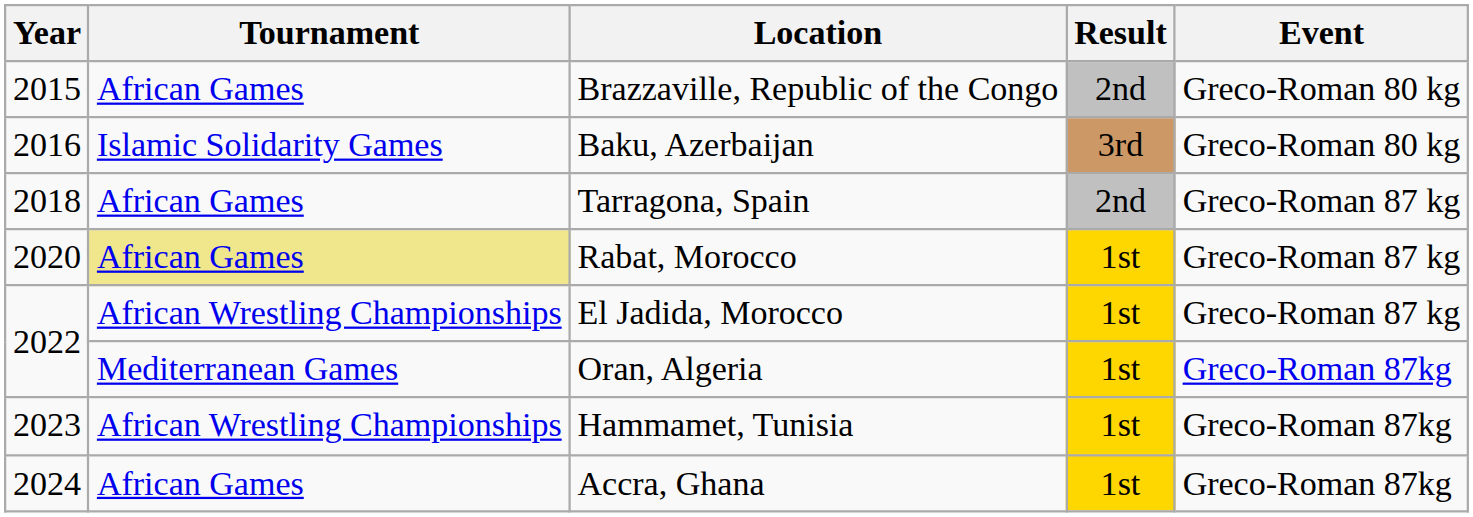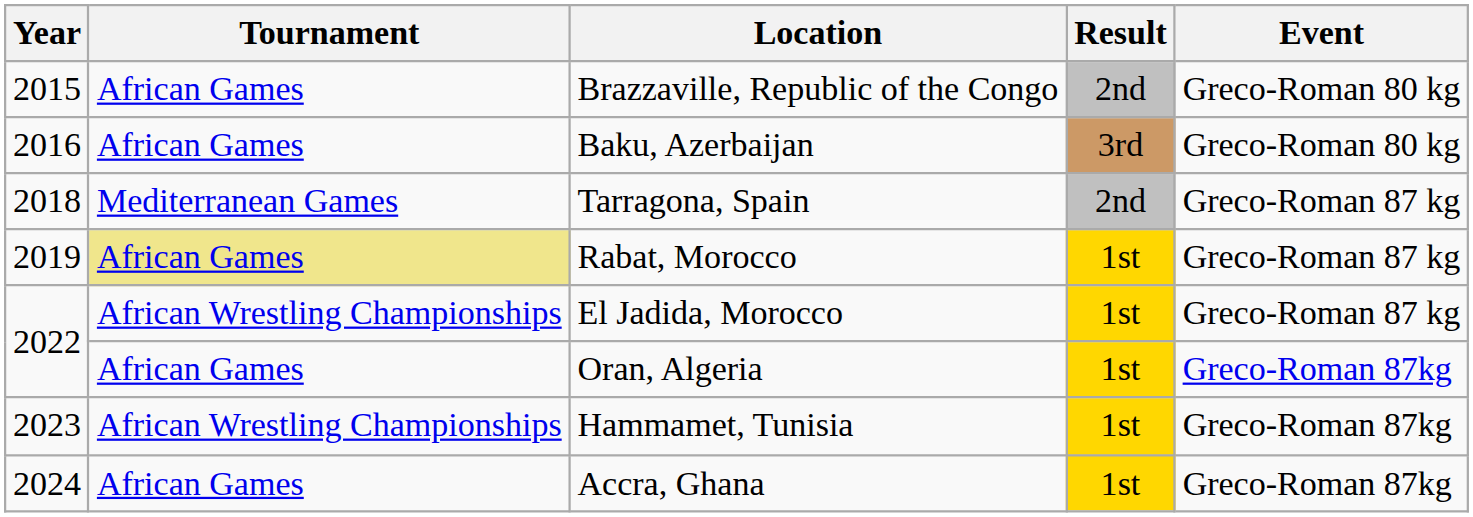Baku, Azerbaijan | Tournament: Islamic Solidarity Games -> African Games
Tarragona, Spain | Tournament: African Games -> Mediterranean Games
Rabat, Morocco | Year: 2020 -> 2019
Oran, Algeria | Tournament: Mediterranean Games -> African Games
